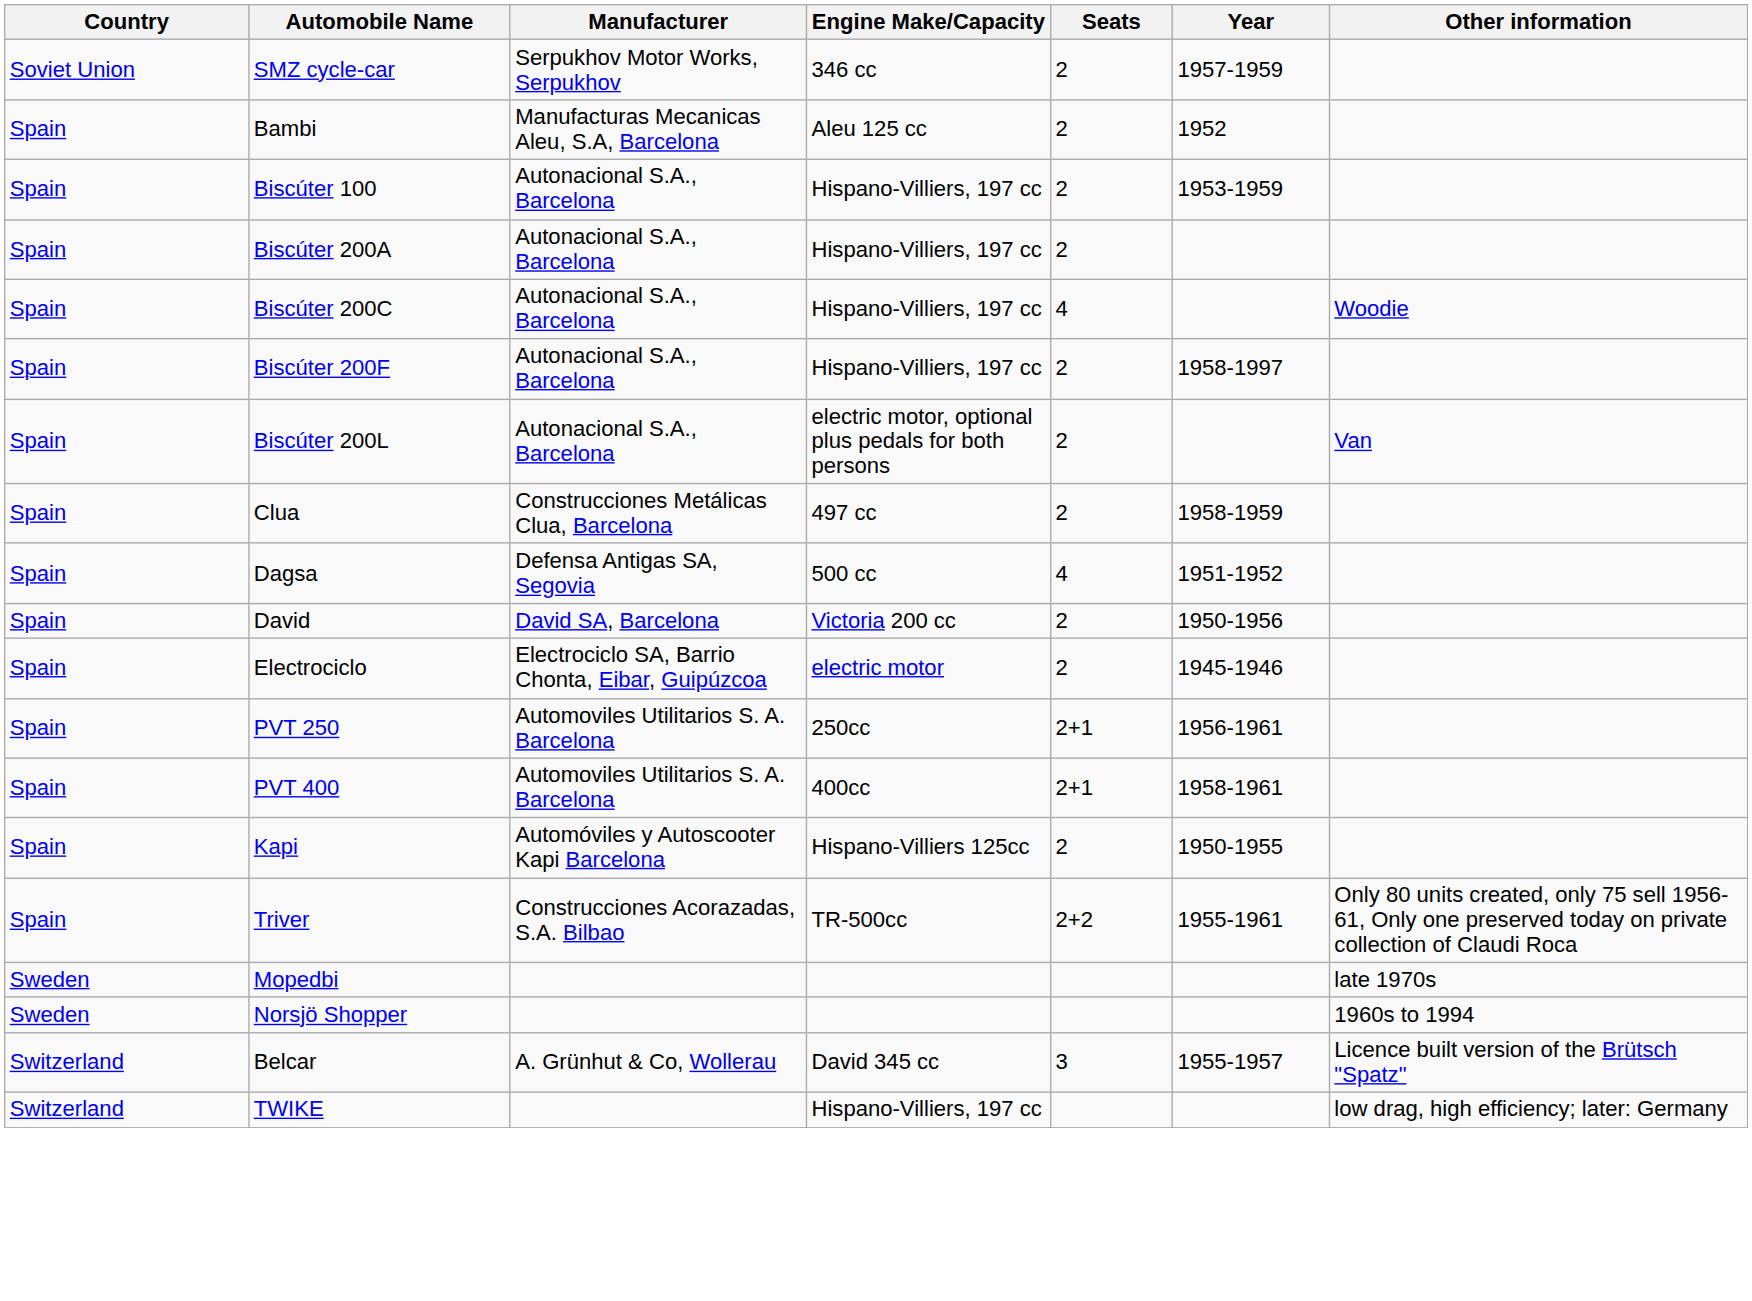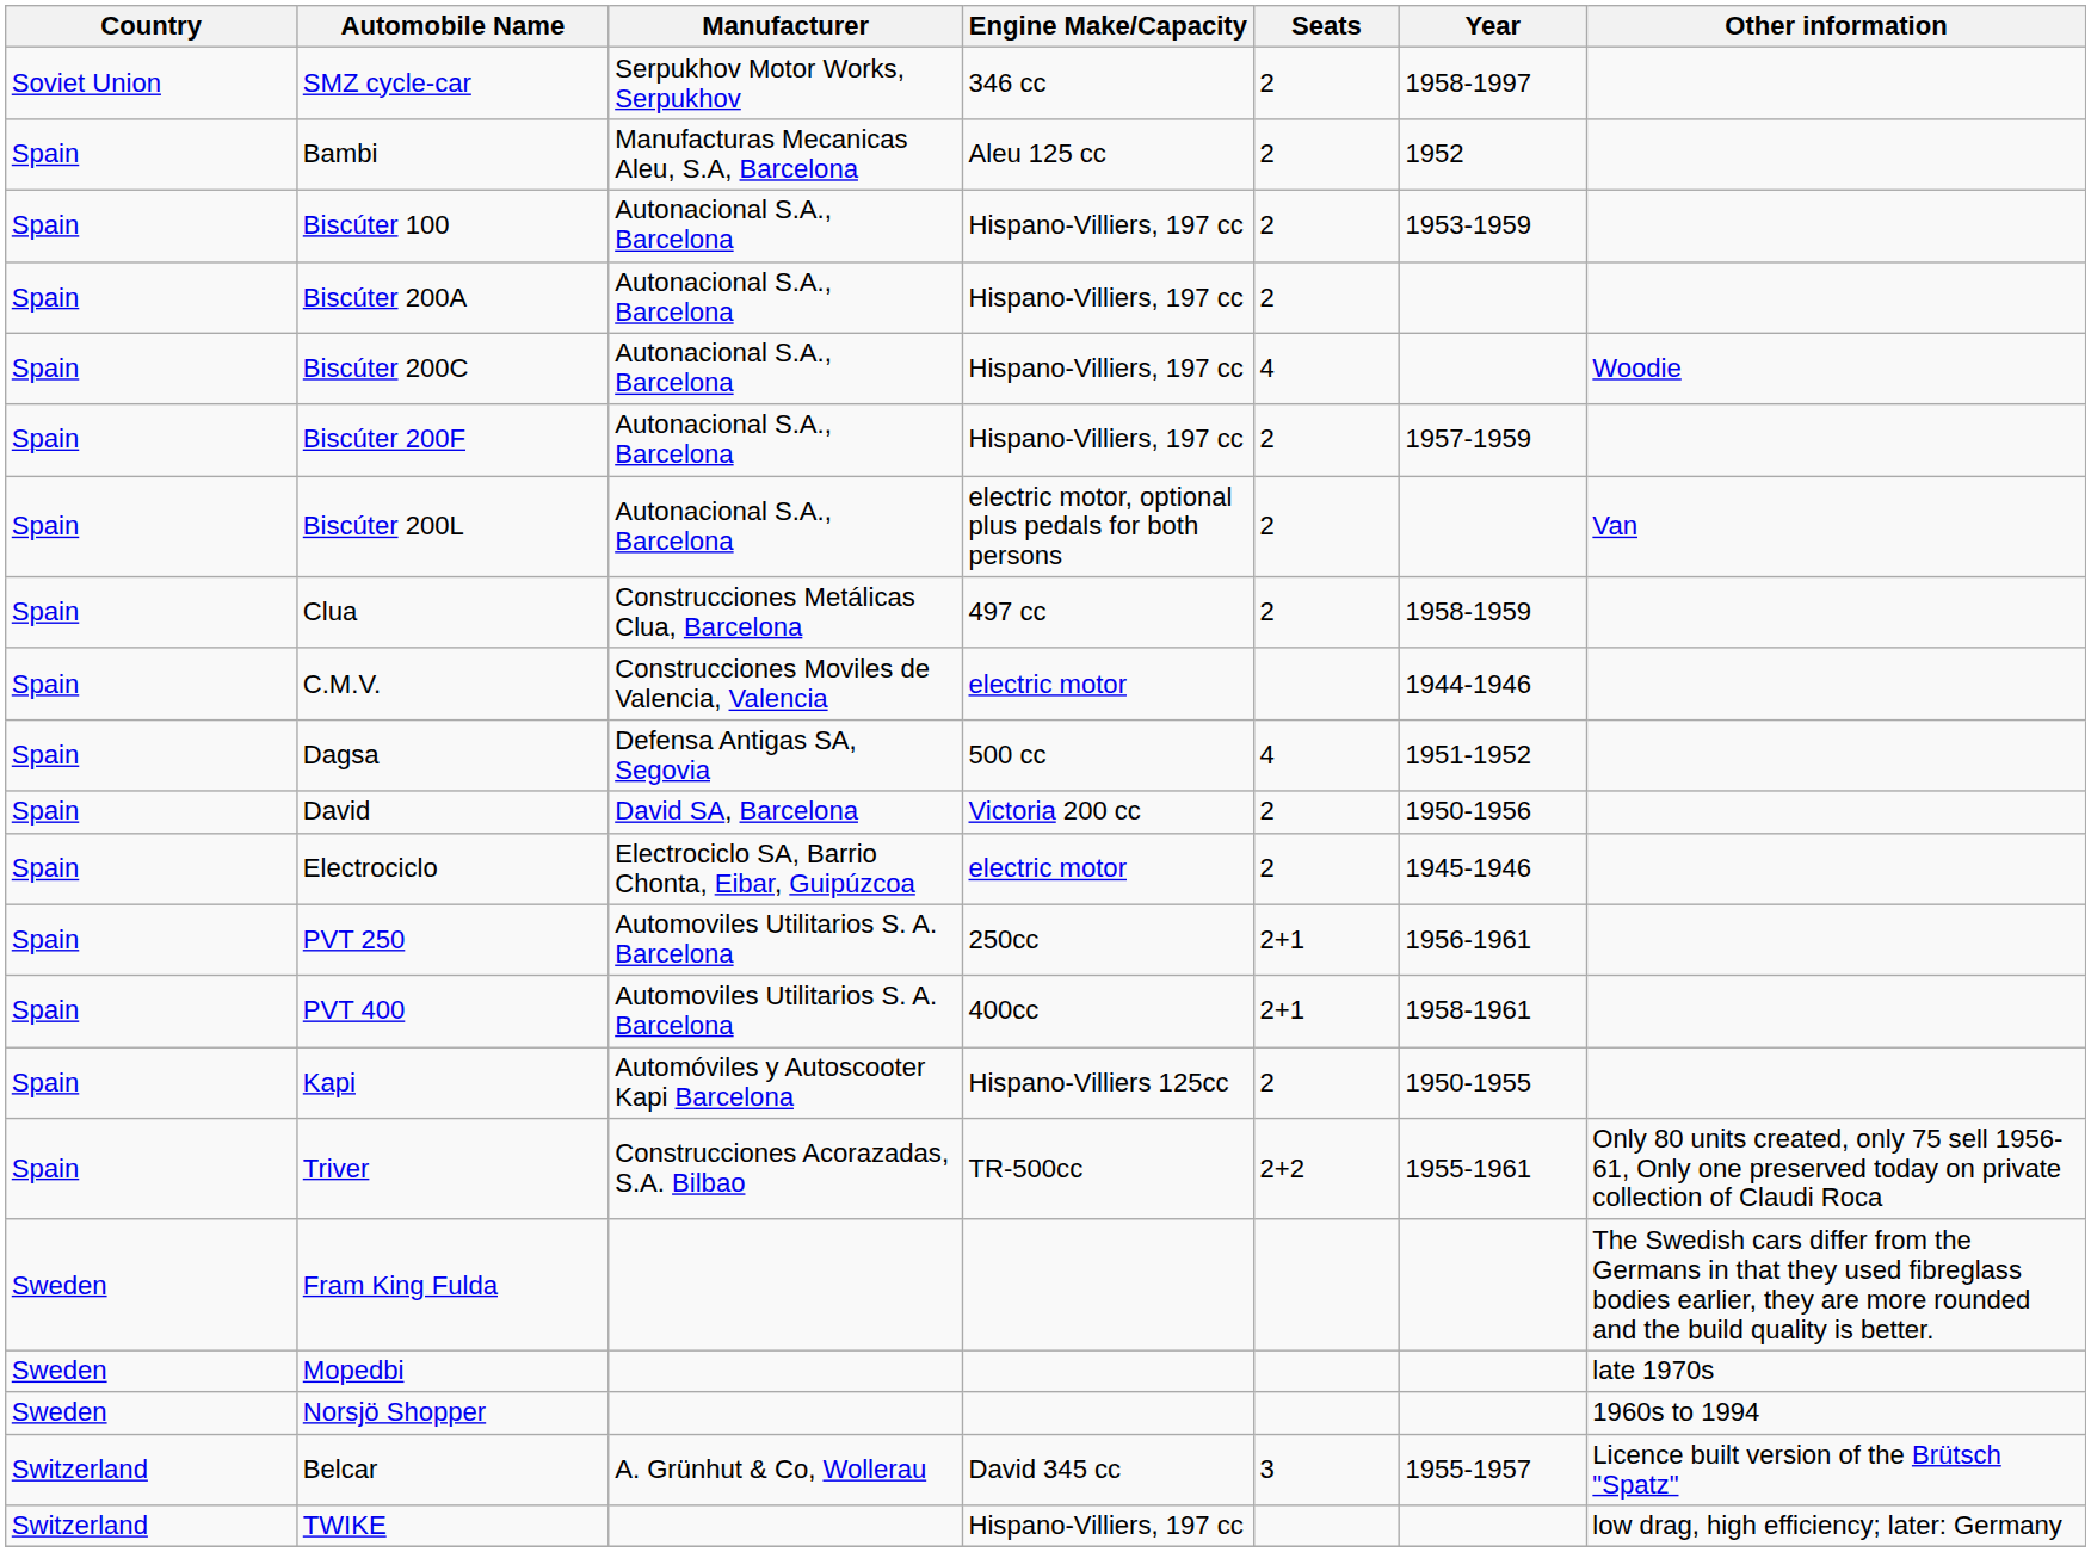SMZ cycle-car | Year: 1957-1959 -> 1958-1997
Biscúter 200F | Year: 1958-1997 -> 1957-1959
+ row: Spain | C.M.V. | Construcciones Moviles de Valencia, Valencia | electric motor | 1944-1946
+ row: Sweden | Fram King Fulda | The Swedish cars differ from the Germans in that they used fibreglass bodies earlier, they are more rounded and the build quality is better.
